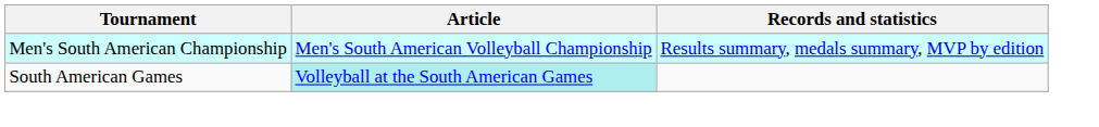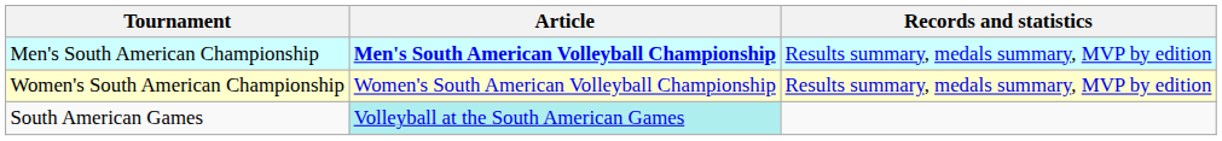Men's South American Championship | Article: normal -> bold
+ row: Women's South American Championship | Women's South American Volleyball Championship | Results summary, medals summary, MVP by edition
